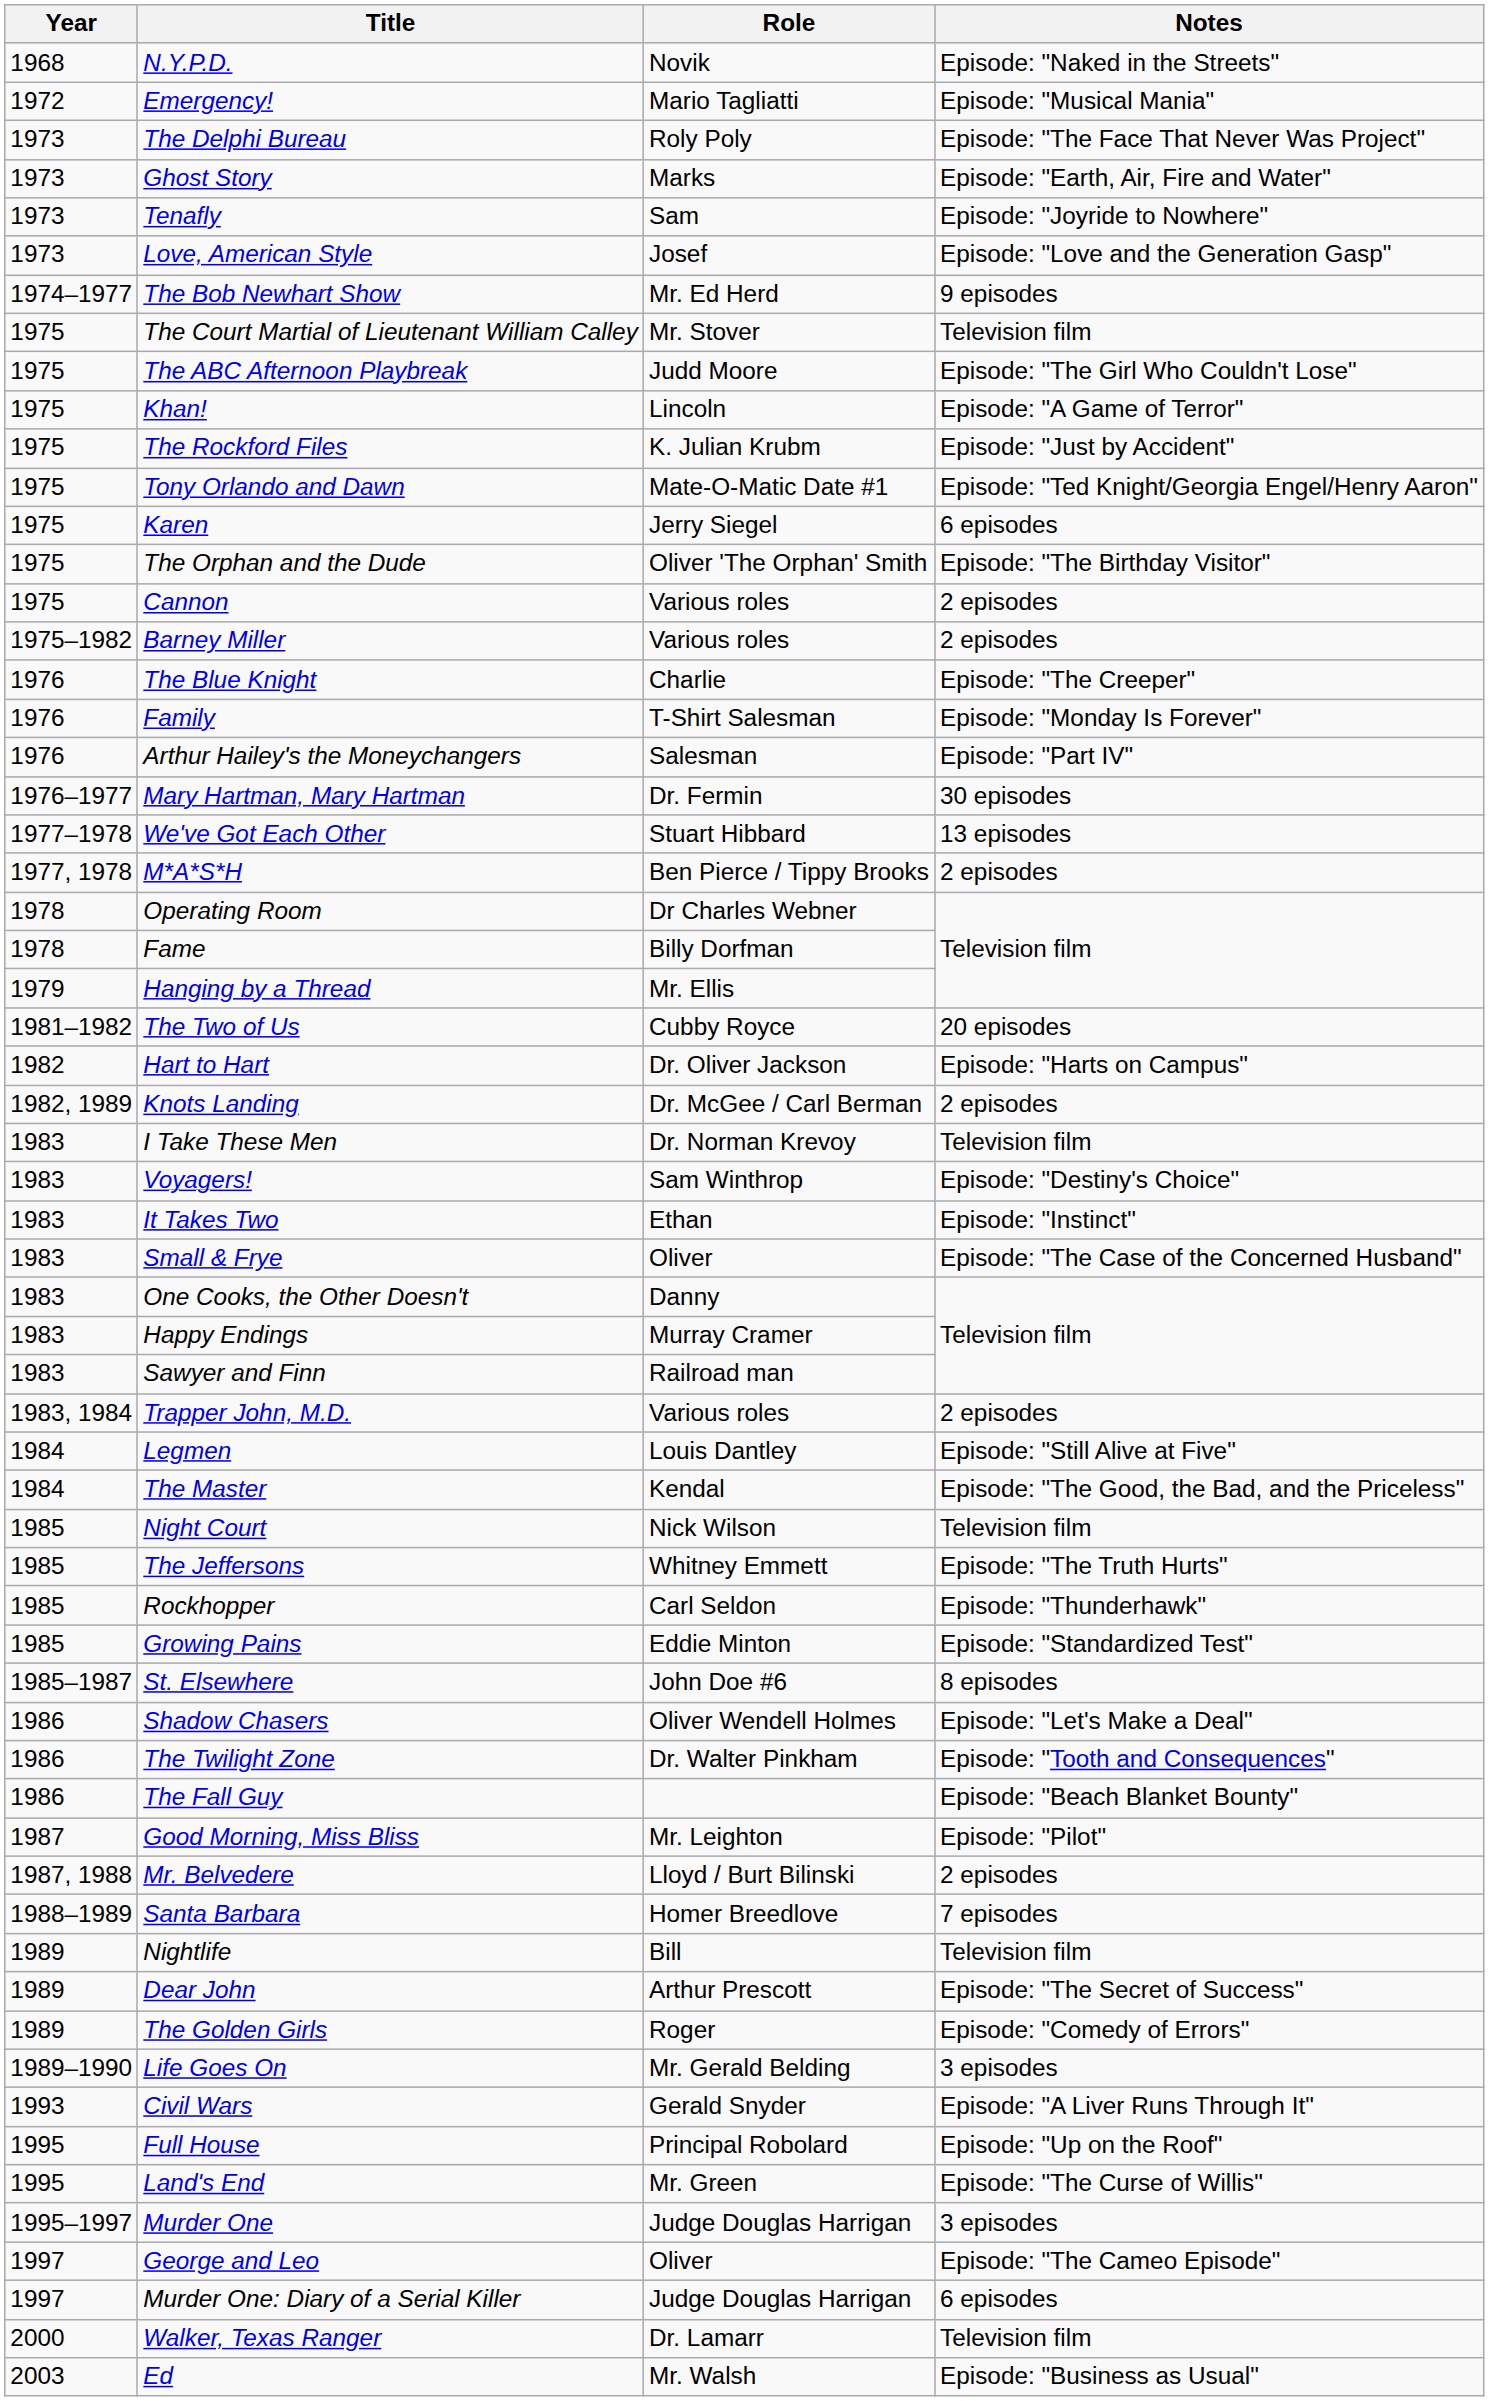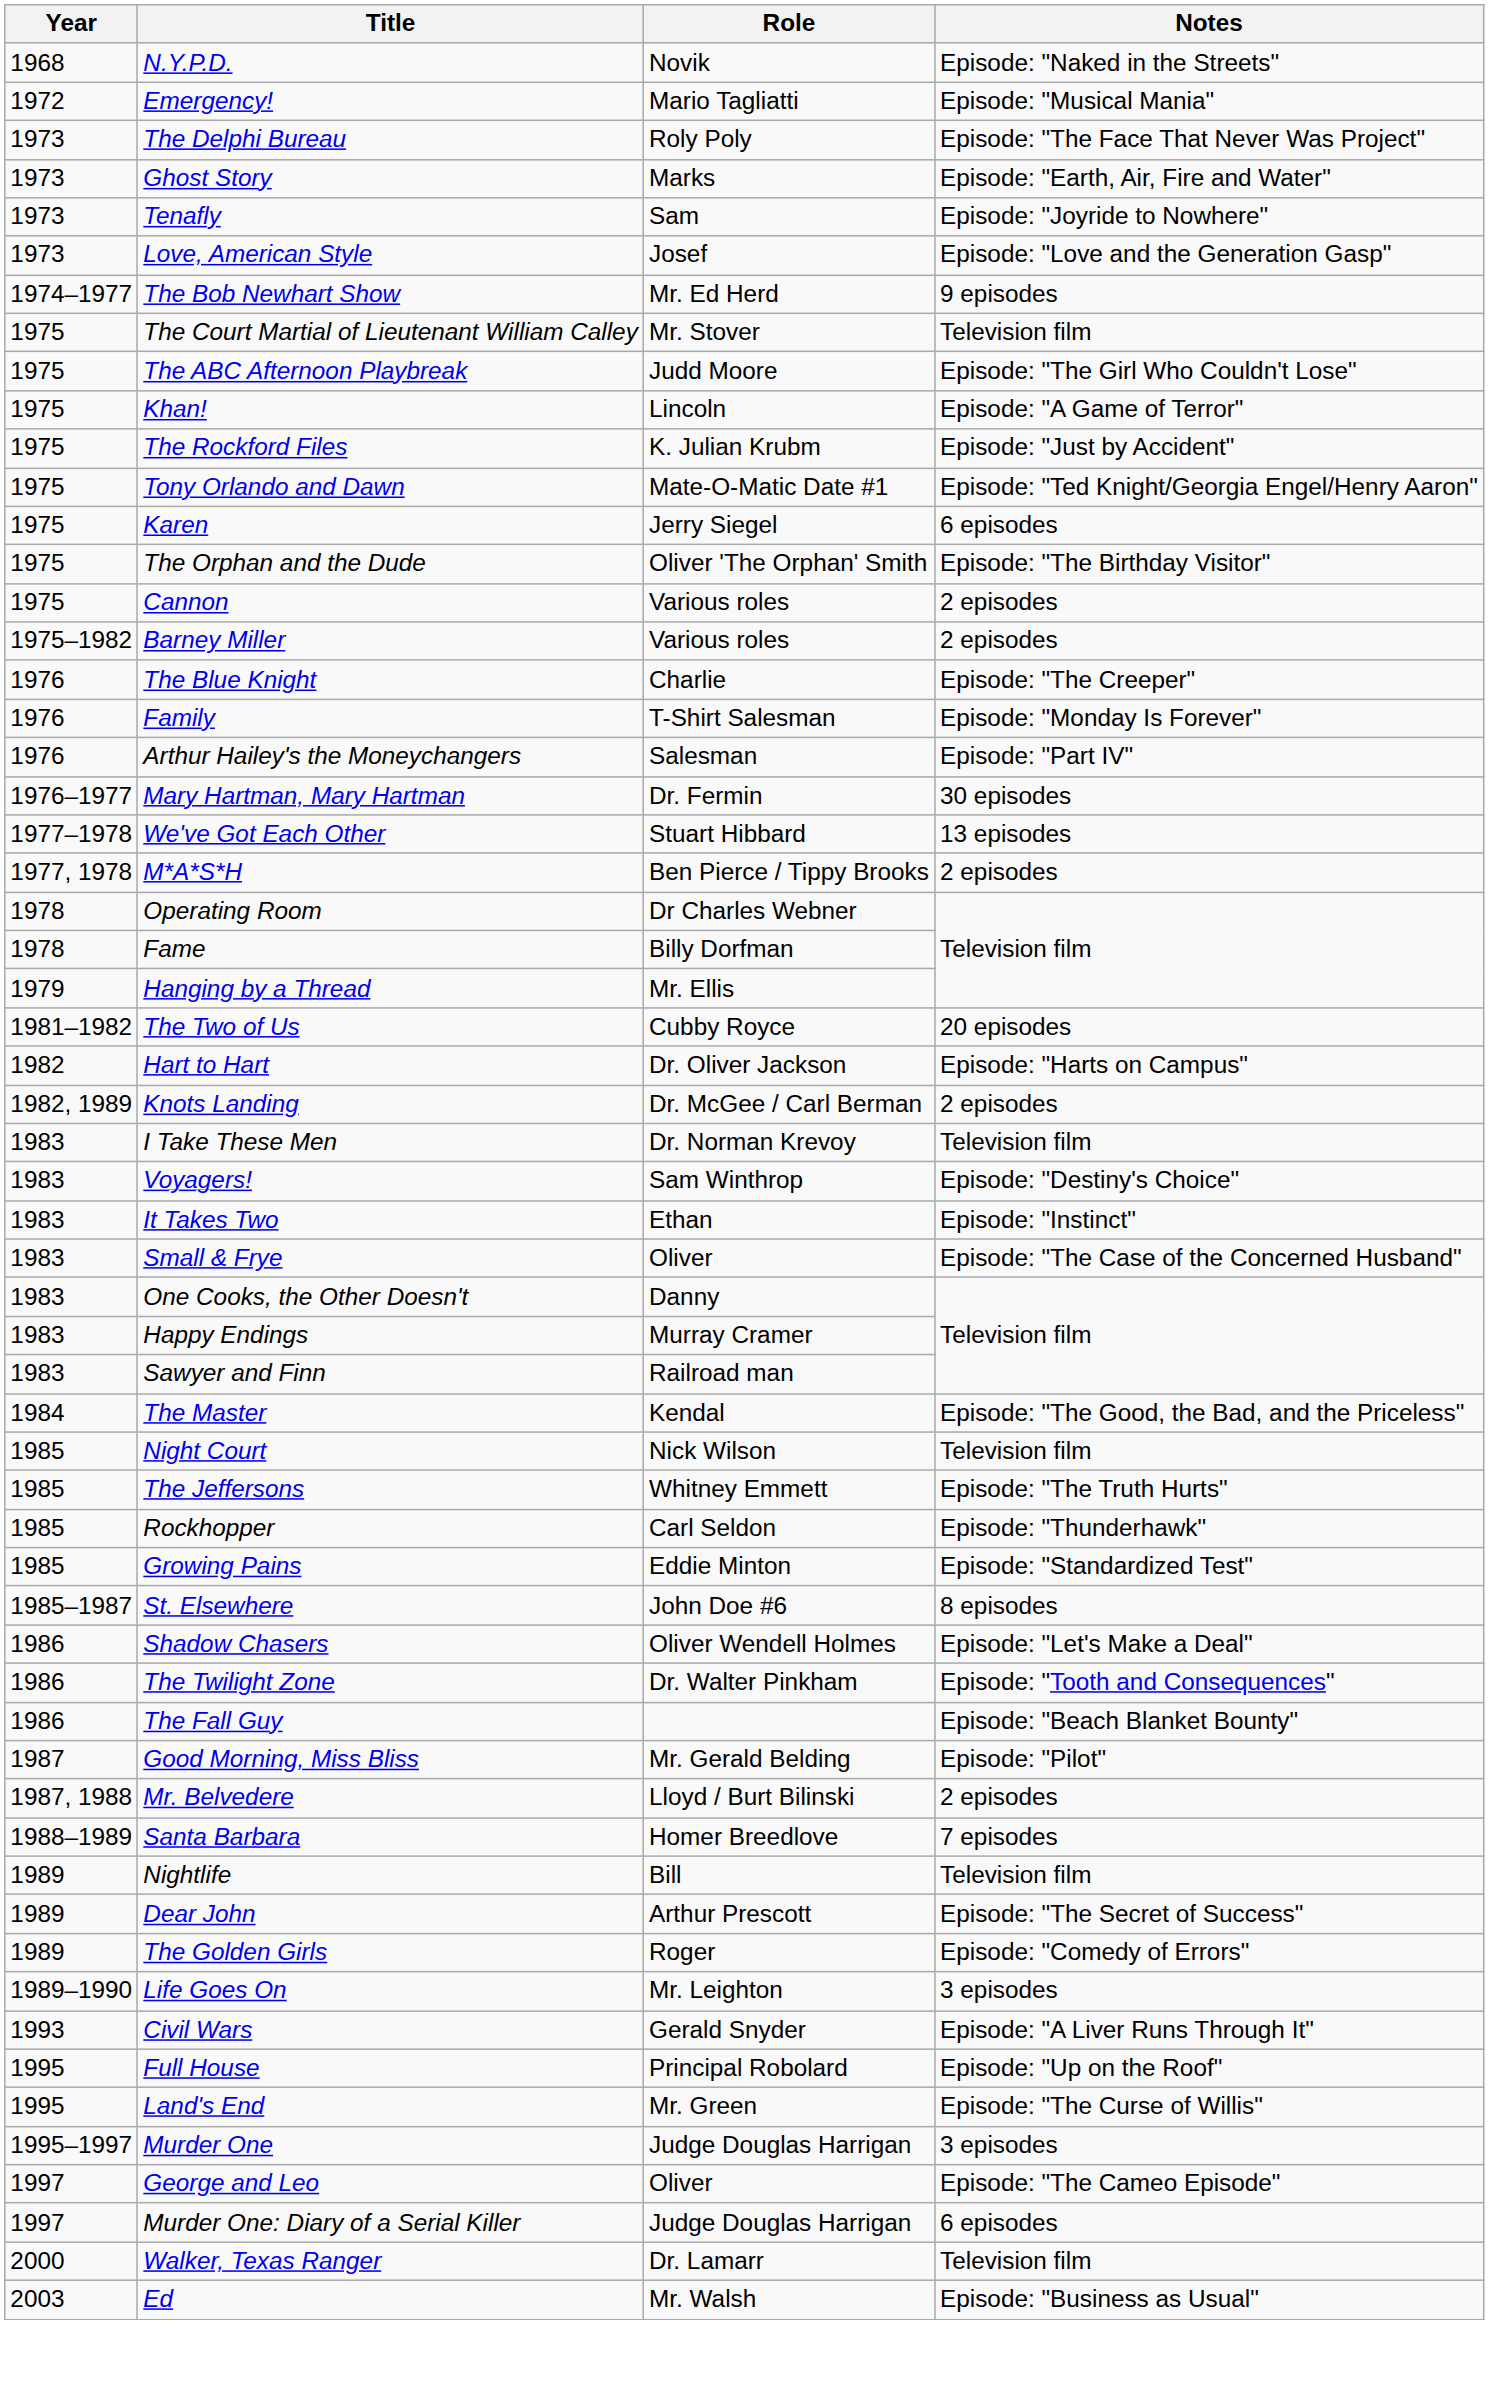- row: 1983, 1984 | Trapper John, M.D. | Various roles | 2 episodes
- row: 1984 | Legmen | Louis Dantley | Episode: "Still Alive at Five"
Good Morning, Miss Bliss | Role: Mr. Leighton -> Mr. Gerald Belding
Life Goes On | Role: Mr. Gerald Belding -> Mr. Leighton
